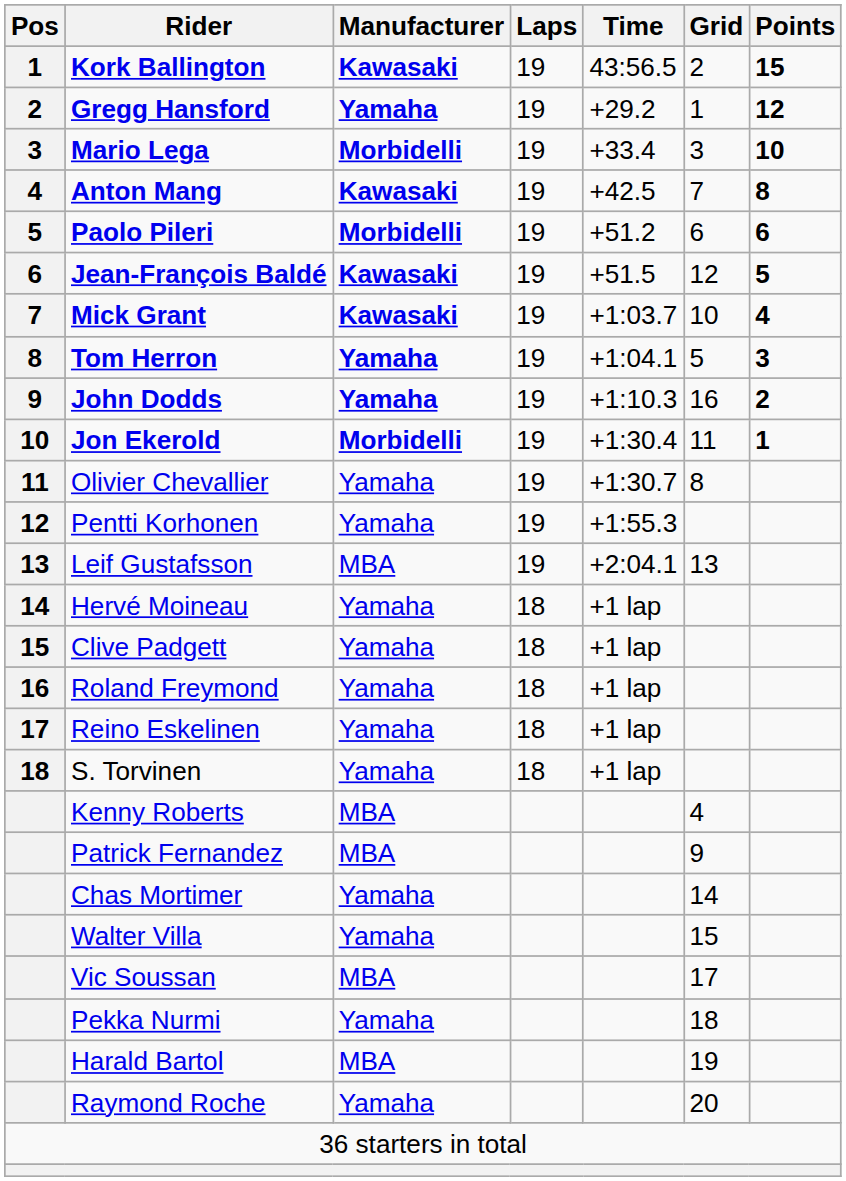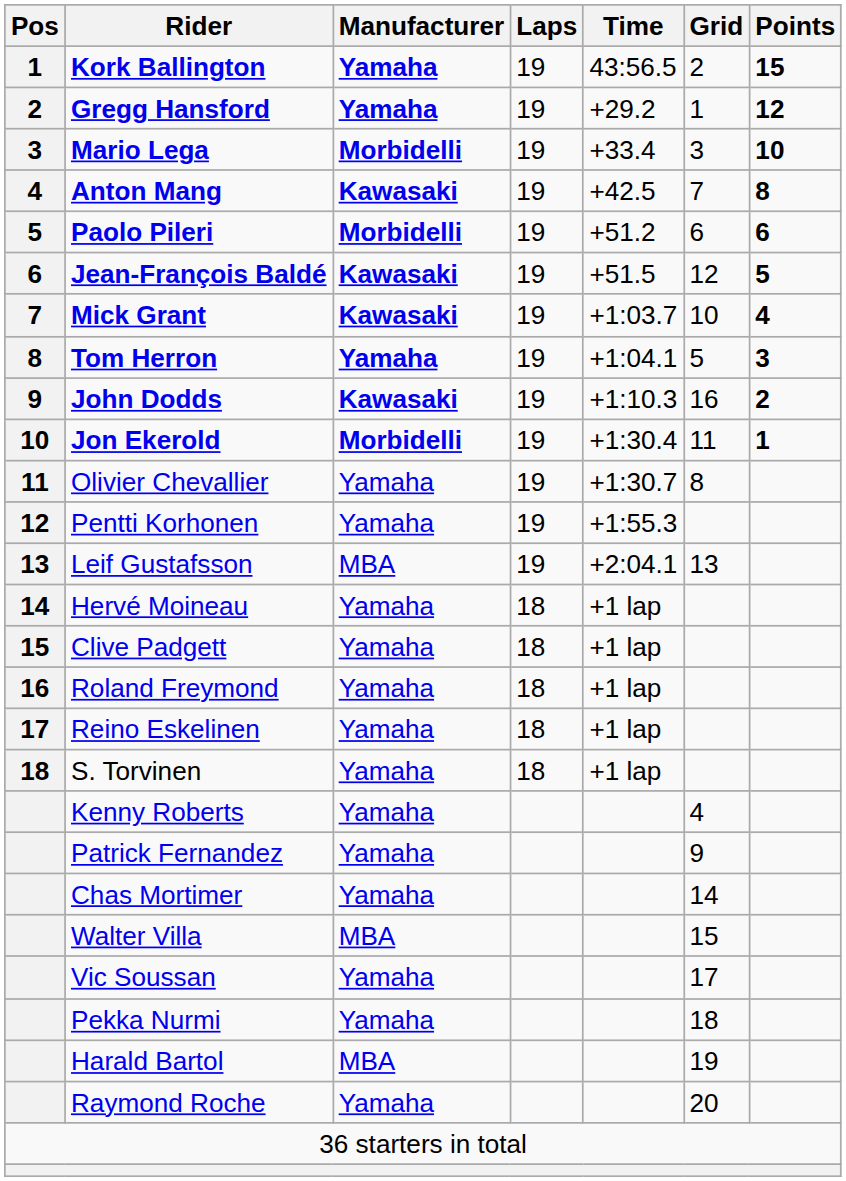Kork Ballington | Manufacturer: Kawasaki -> Yamaha
John Dodds | Manufacturer: Yamaha -> Kawasaki
Kenny Roberts | Manufacturer: MBA -> Yamaha
Patrick Fernandez | Manufacturer: MBA -> Yamaha
Walter Villa | Manufacturer: Yamaha -> MBA
Vic Soussan | Manufacturer: MBA -> Yamaha
